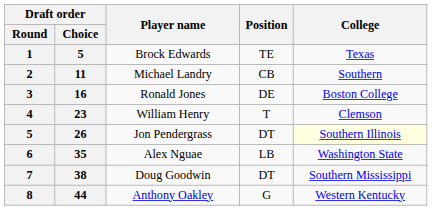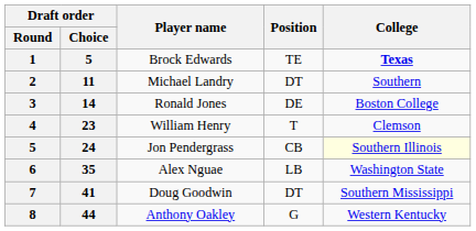Brock Edwards | College: normal -> bold
Michael Landry | Position: CB -> DT
Ronald Jones | Draft order / Choice: 16 -> 14
Jon Pendergrass | Draft order / Choice: 26 -> 24
Jon Pendergrass | Position: DT -> CB
Doug Goodwin | Draft order / Choice: 38 -> 41
